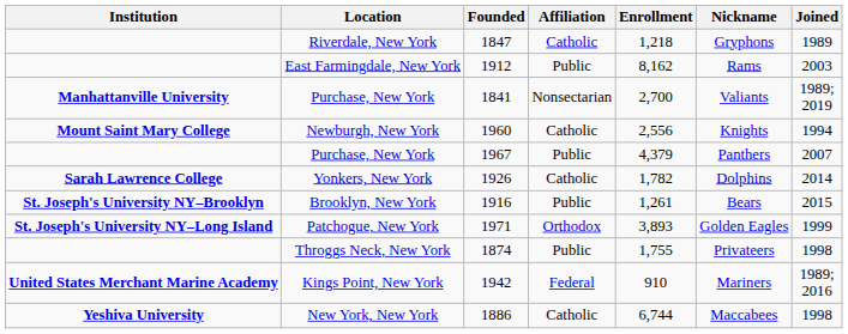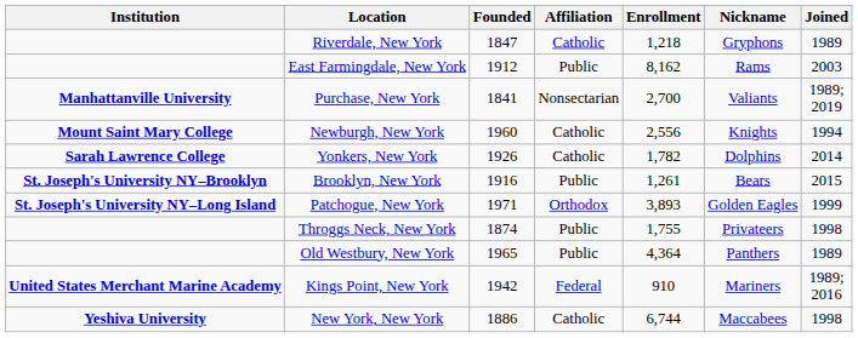- row: Purchase, New York | 1967 | Public | 4,379 | Panthers | 2007
+ row: Old Westbury, New York | 1965 | Public | 4,364 | Panthers | 1989
